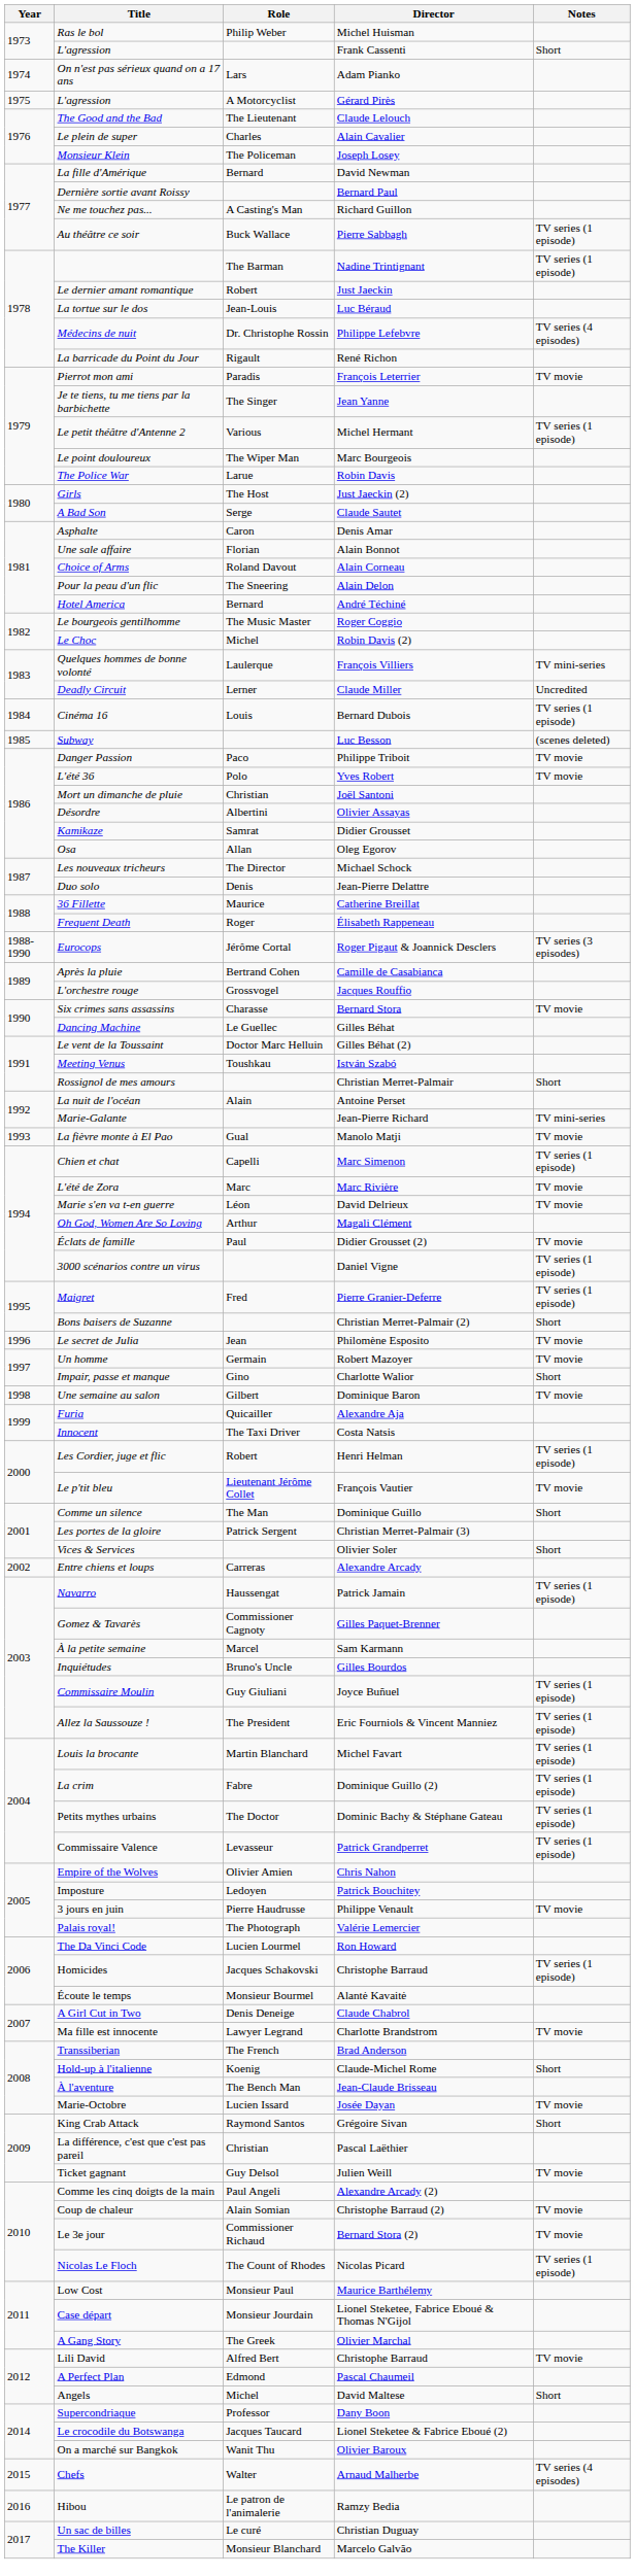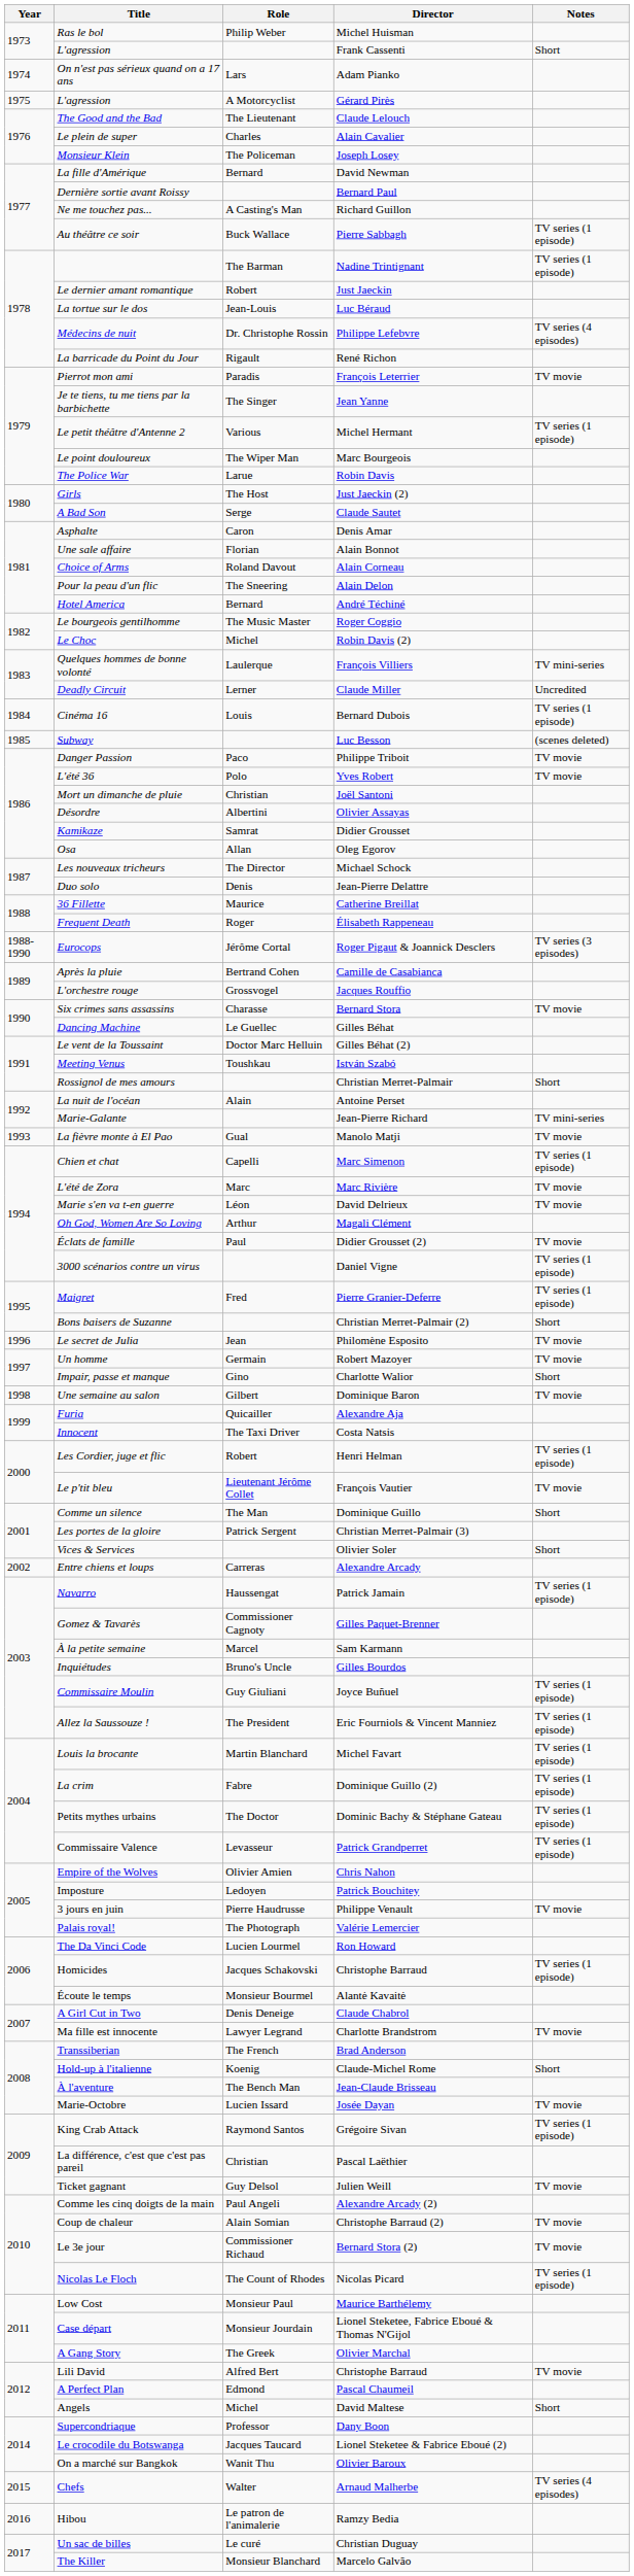King Crab Attack | Notes: Short -> TV series (1 episode)
